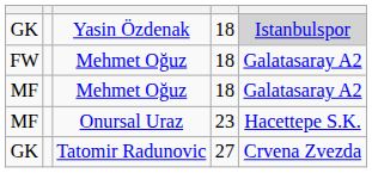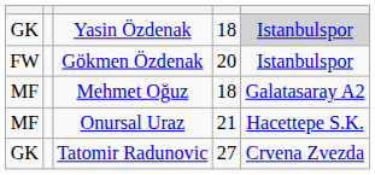+ row: FW | Gökmen Özdenak | 20 | Istanbulspor
- row: FW | Mehmet Oğuz | 18 | Galatasaray A2
Onursal Uraz | column 4: 23 -> 21
